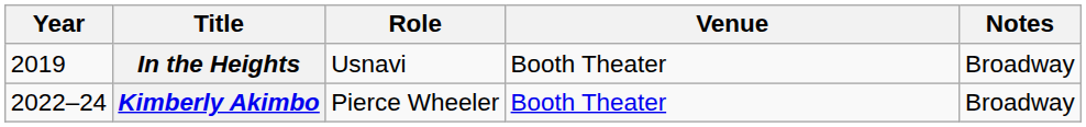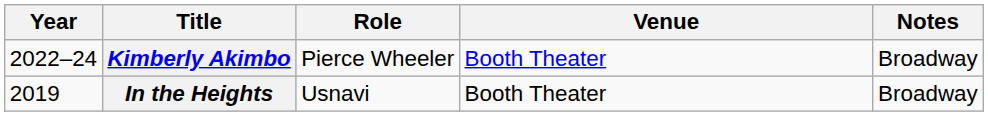rows swapped: In the Heights <-> Kimberly Akimbo
